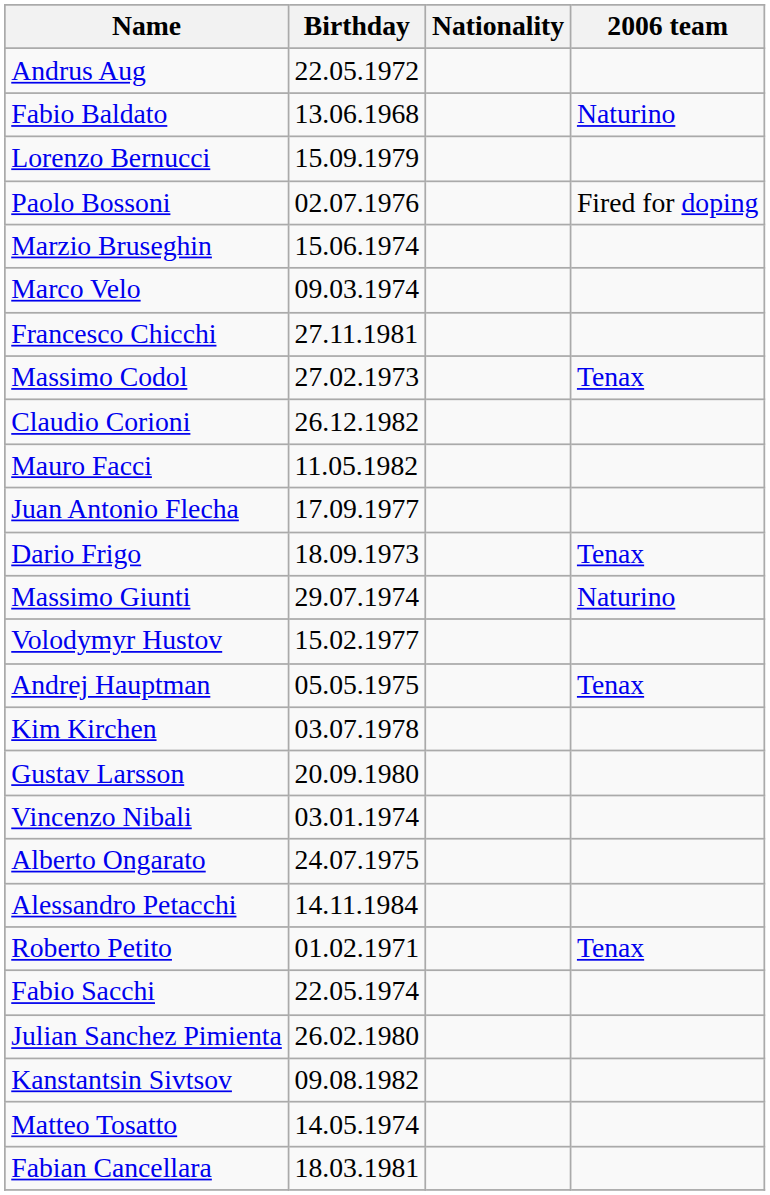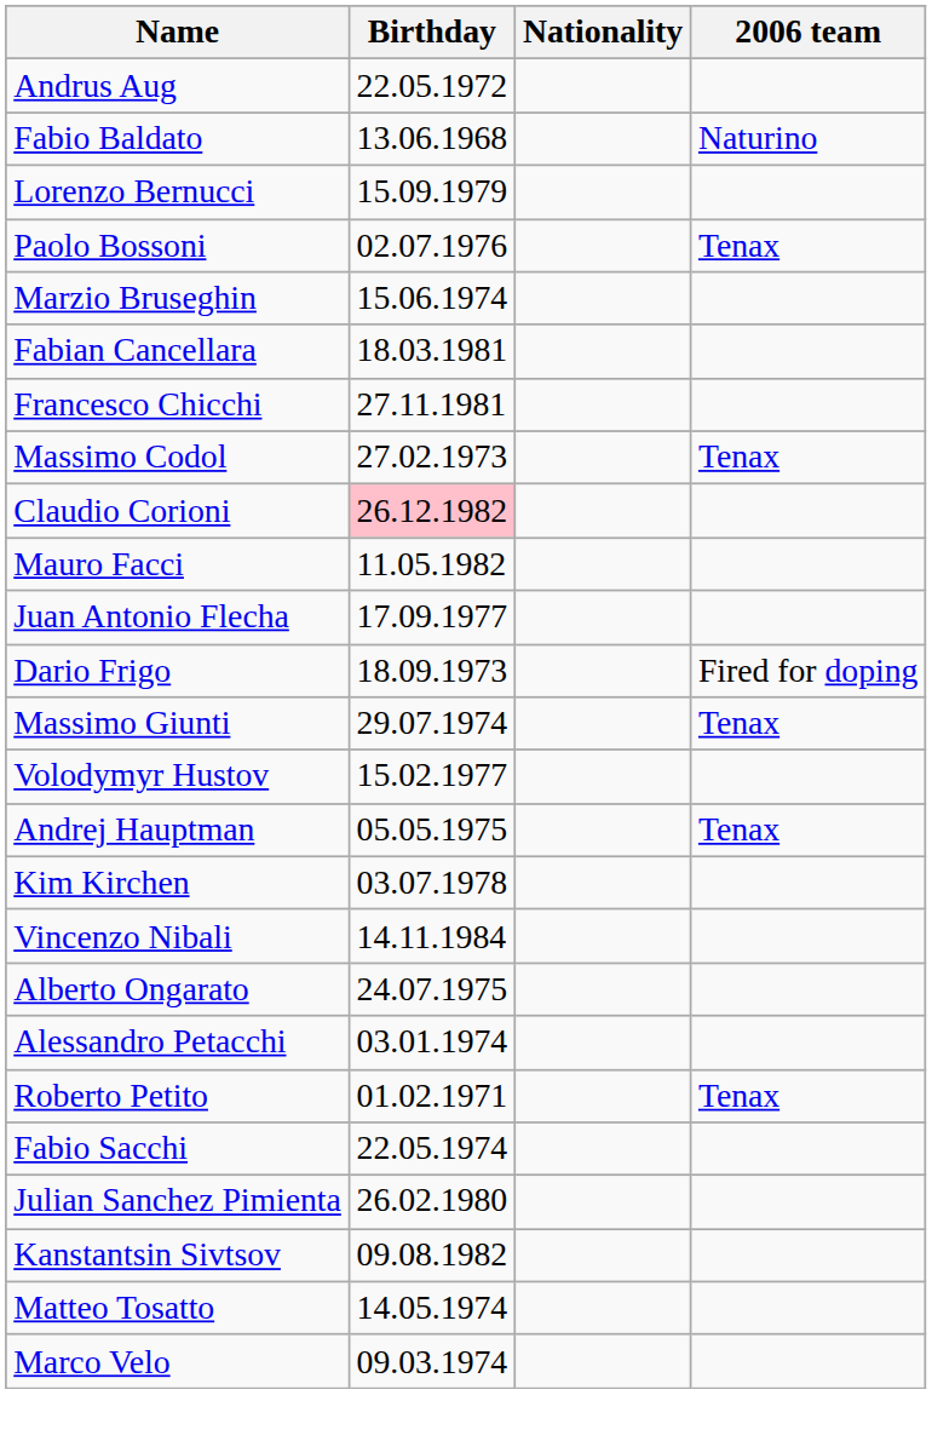Paolo Bossoni | 2006 team: Fired for doping -> Tenax
rows swapped: Fabian Cancellara <-> Marco Velo
Claudio Corioni | Birthday: no background -> pink background
Dario Frigo | 2006 team: Tenax -> Fired for doping
Massimo Giunti | 2006 team: Naturino -> Tenax
- row: Gustav Larsson | 20.09.1980
Vincenzo Nibali | Birthday: 03.01.1974 -> 14.11.1984
Alessandro Petacchi | Birthday: 14.11.1984 -> 03.01.1974
